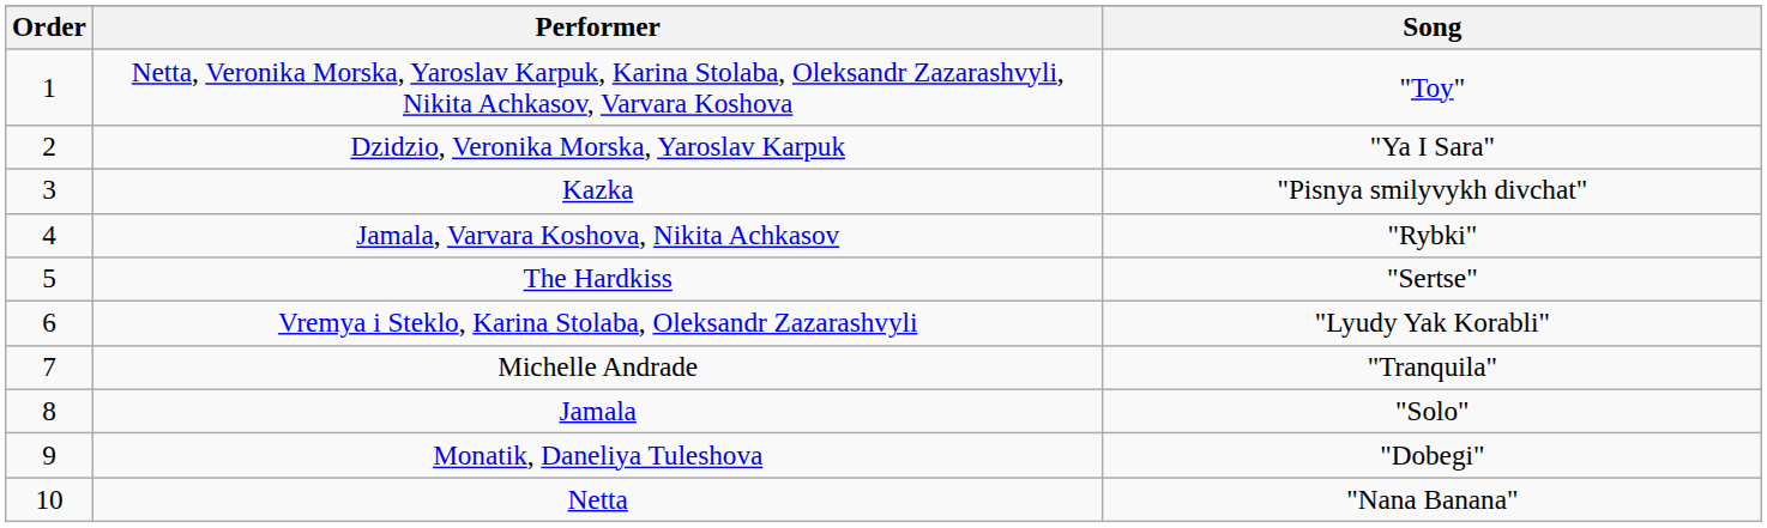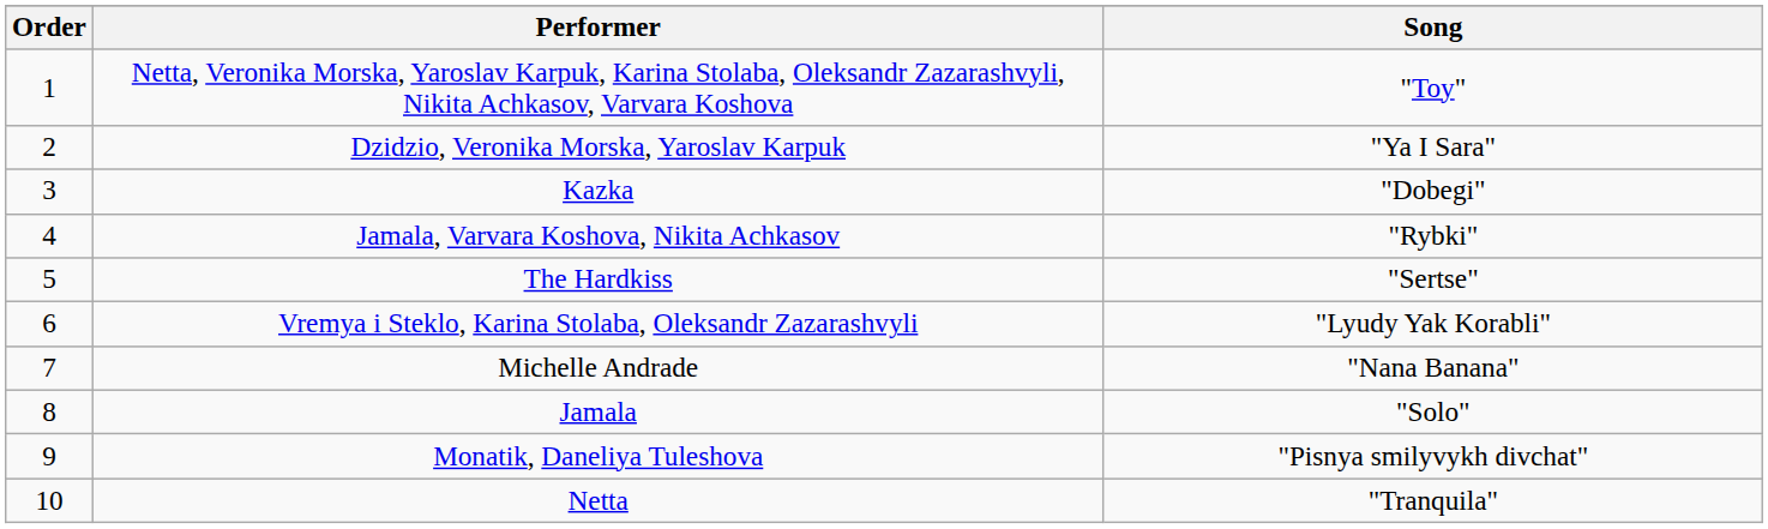Kazka | Song: "Pisnya smilyvykh divchat" -> "Dobegi"
Michelle Andrade | Song: "Tranquila" -> "Nana Banana"
Monatik, Daneliya Tuleshova | Song: "Dobegi" -> "Pisnya smilyvykh divchat"
Netta | Song: "Nana Banana" -> "Tranquila"
